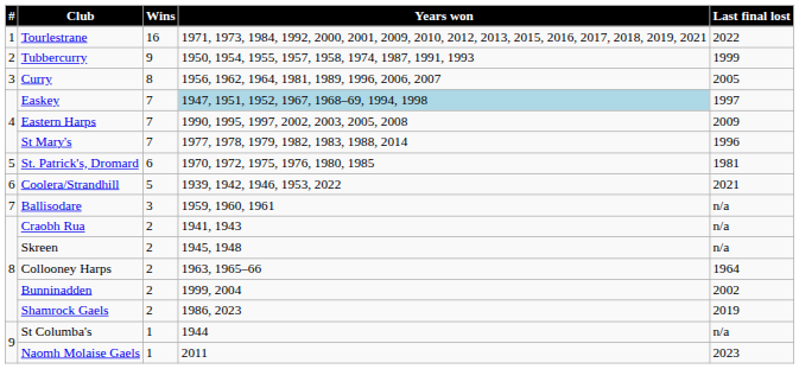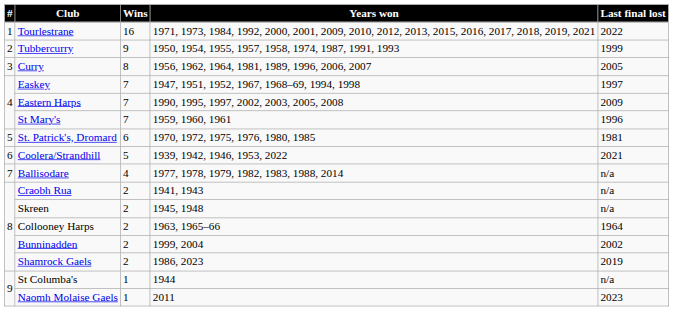Easkey | Years won: lightblue background -> no background
St Mary's | Years won: 1977, 1978, 1979, 1982, 1983, 1988, 2014 -> 1959, 1960, 1961
Ballisodare | Wins: 3 -> 4
Ballisodare | Years won: 1959, 1960, 1961 -> 1977, 1978, 1979, 1982, 1983, 1988, 2014
